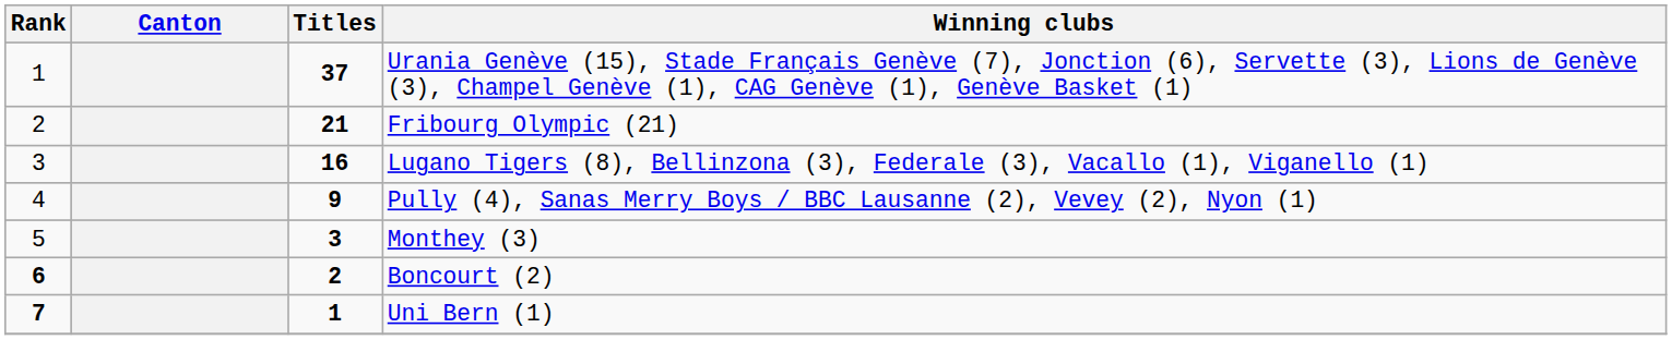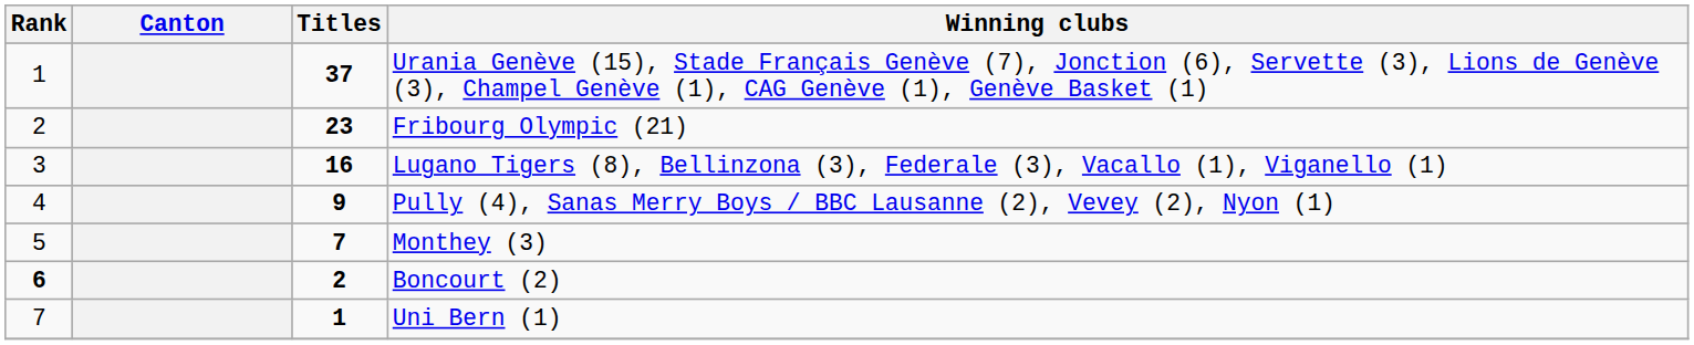Fribourg Olympic (21) | Titles: 21 -> 23
Monthey (3) | Titles: 3 -> 7
Uni Bern (1) | Rank: bold -> normal
